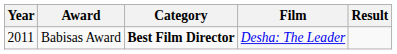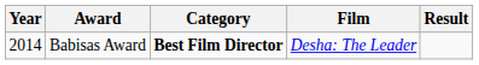Babisas Award | Year: 2011 -> 2014
